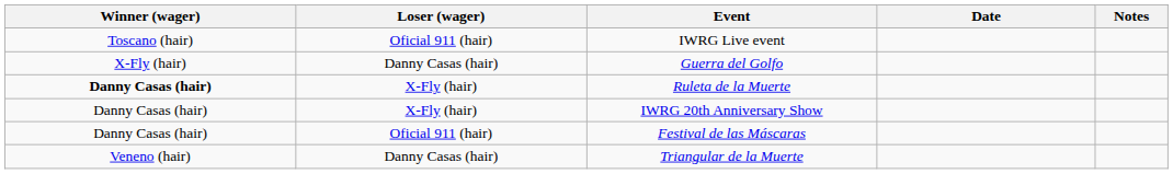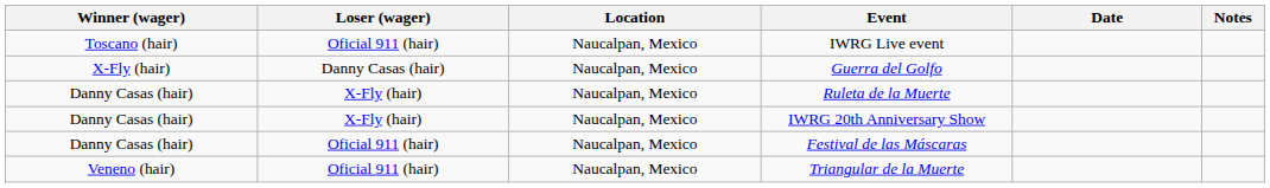+ column: Location | Naucalpan, Mexico | Naucalpan, Mexico | Naucalpan, Mexico | Naucalpan, Mexico | Naucalpan, Mexico | Naucalpan, Mexico
Ruleta de la Muerte | Winner (wager): bold -> normal
Triangular de la Muerte | Loser (wager): Danny Casas (hair) -> Oficial 911 (hair)
